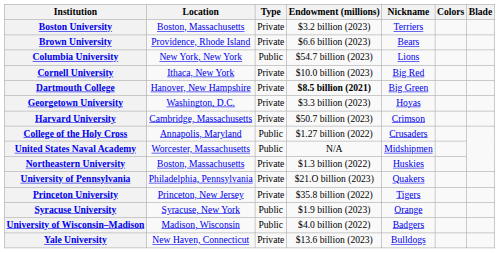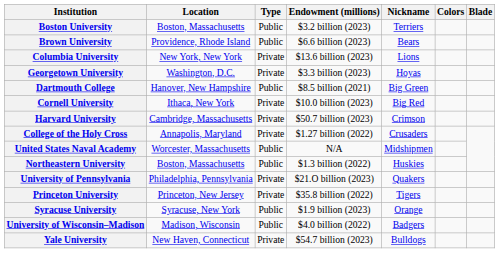Boston University | Type: Private -> Public
Brown University | Type: Private -> Public
Columbia University | Type: Public -> Private
Columbia University | Endowment (millions): $54.7 billion (2023) -> $13.6 billion (2023)
rows swapped: Cornell University <-> Georgetown University
Dartmouth College | Type: Private -> Public
Dartmouth College | Endowment (millions): bold -> normal
College of the Holy Cross | Type: Public -> Private
Northeastern University | Type: Private -> Public
Yale University | Endowment (millions): $13.6 billion (2023) -> $54.7 billion (2023)
